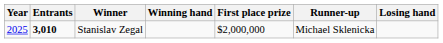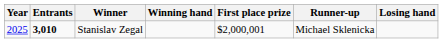Stanislav Zegal | First place prize: $2,000,000 -> $2,000,001
